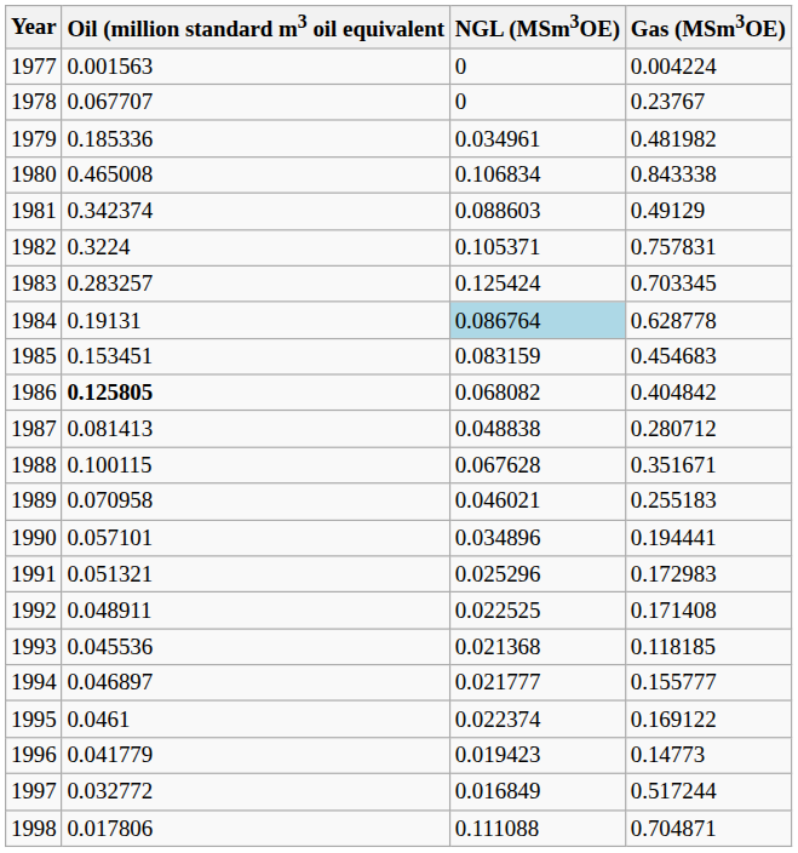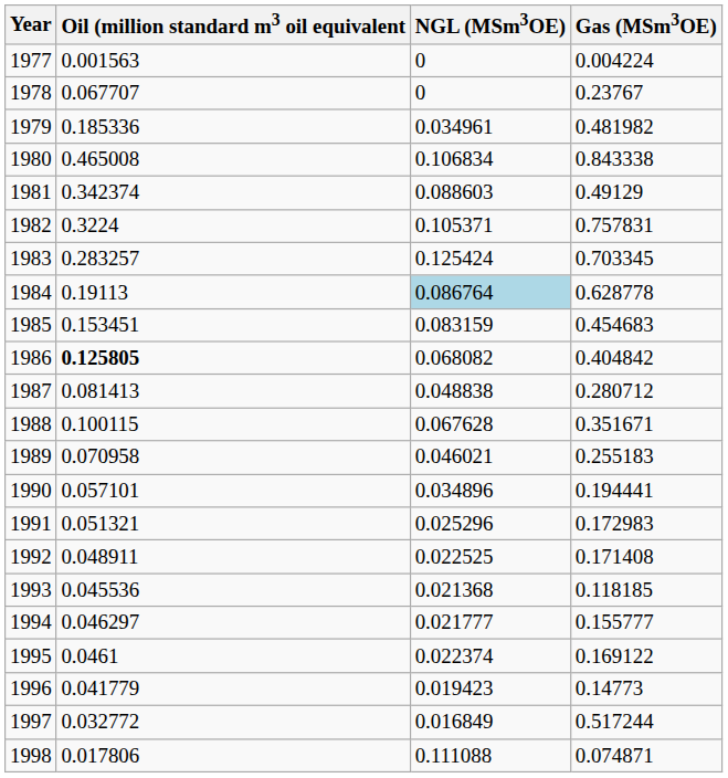1984 | Oil (million standard m3 oil equivalent: 0.19131 -> 0.19113
1994 | Oil (million standard m3 oil equivalent: 0.046897 -> 0.046297
1998 | Gas (MSm3OE): 0.704871 -> 0.074871
